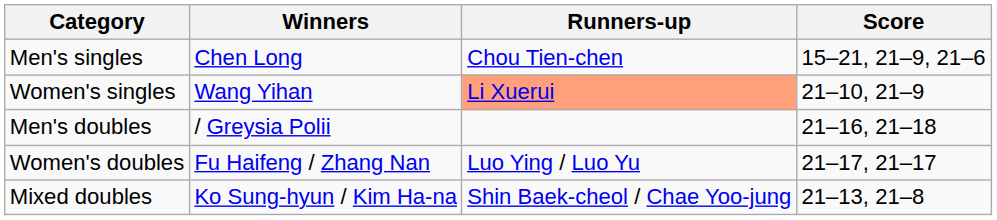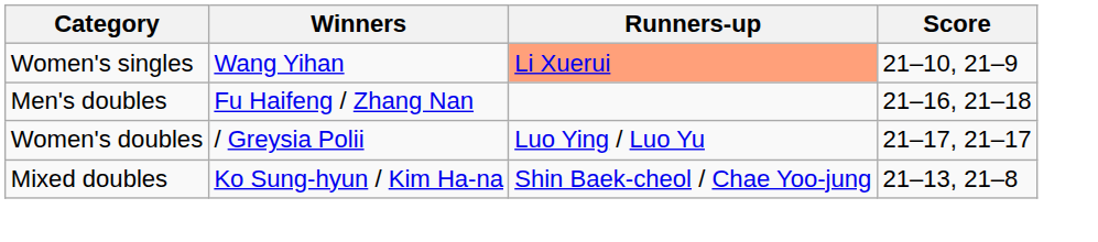- row: Men's singles | Chen Long | Chou Tien-chen | 15–21, 21–9, 21–6
Men's doubles | Winners: / Greysia Polii -> Fu Haifeng / Zhang Nan
Women's doubles | Winners: Fu Haifeng / Zhang Nan -> / Greysia Polii
